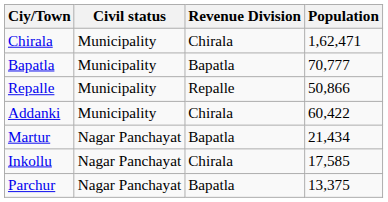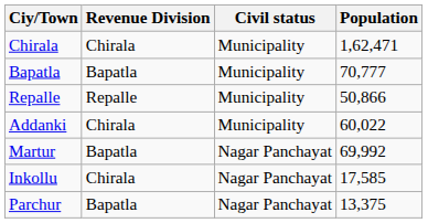columns swapped: Civil status <-> Revenue Division
Addanki | Population: 60,422 -> 60,022
Martur | Population: 21,434 -> 69,992
